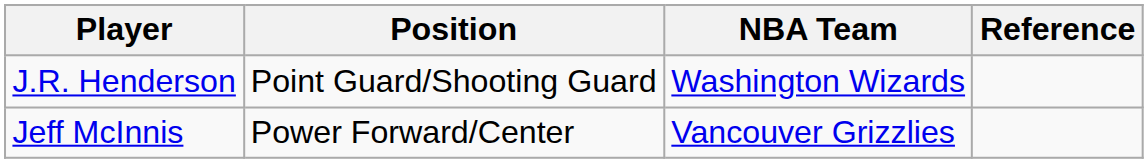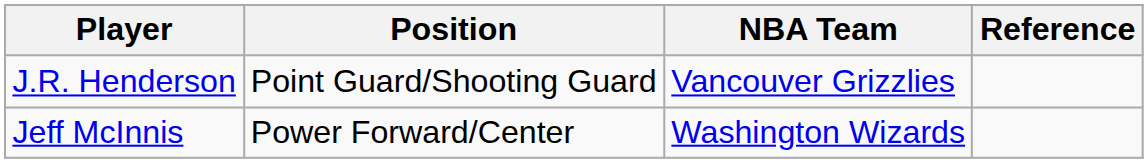J.R. Henderson | NBA Team: Washington Wizards -> Vancouver Grizzlies
Jeff McInnis | NBA Team: Vancouver Grizzlies -> Washington Wizards
